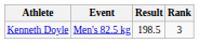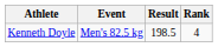Kenneth Doyle | Rank: 3 -> 4
